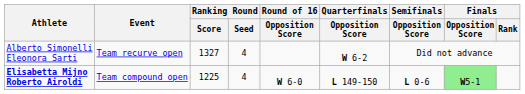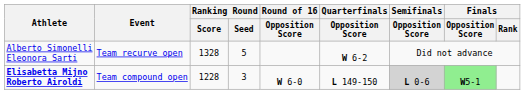Alberto Simonelli Eleonora Sarti | Ranking Round / Score: 1327 -> 1328
Alberto Simonelli Eleonora Sarti | Ranking Round / Seed: 4 -> 5
Elisabetta Mijno Roberto Airoldi | Ranking Round / Score: 1225 -> 1228
Elisabetta Mijno Roberto Airoldi | Ranking Round / Seed: 4 -> 3
Elisabetta Mijno Roberto Airoldi | Semifinals / Opposition Score: no background -> lightgrey background
